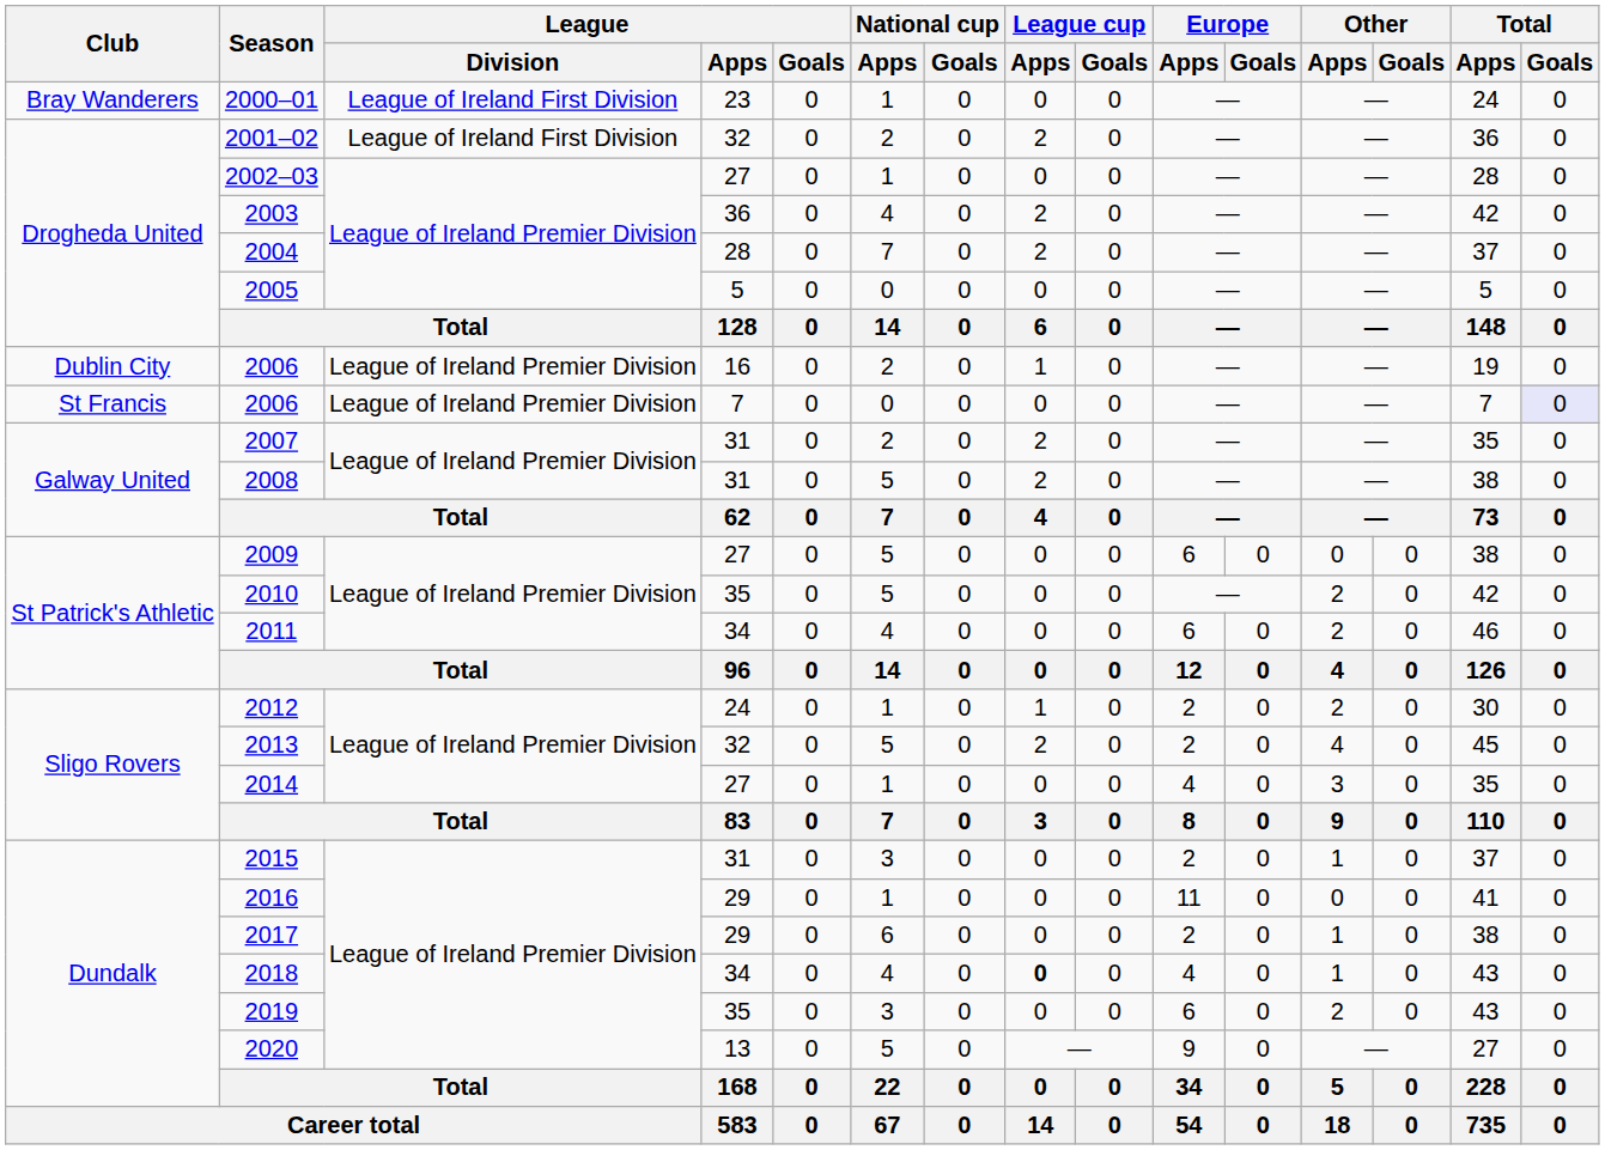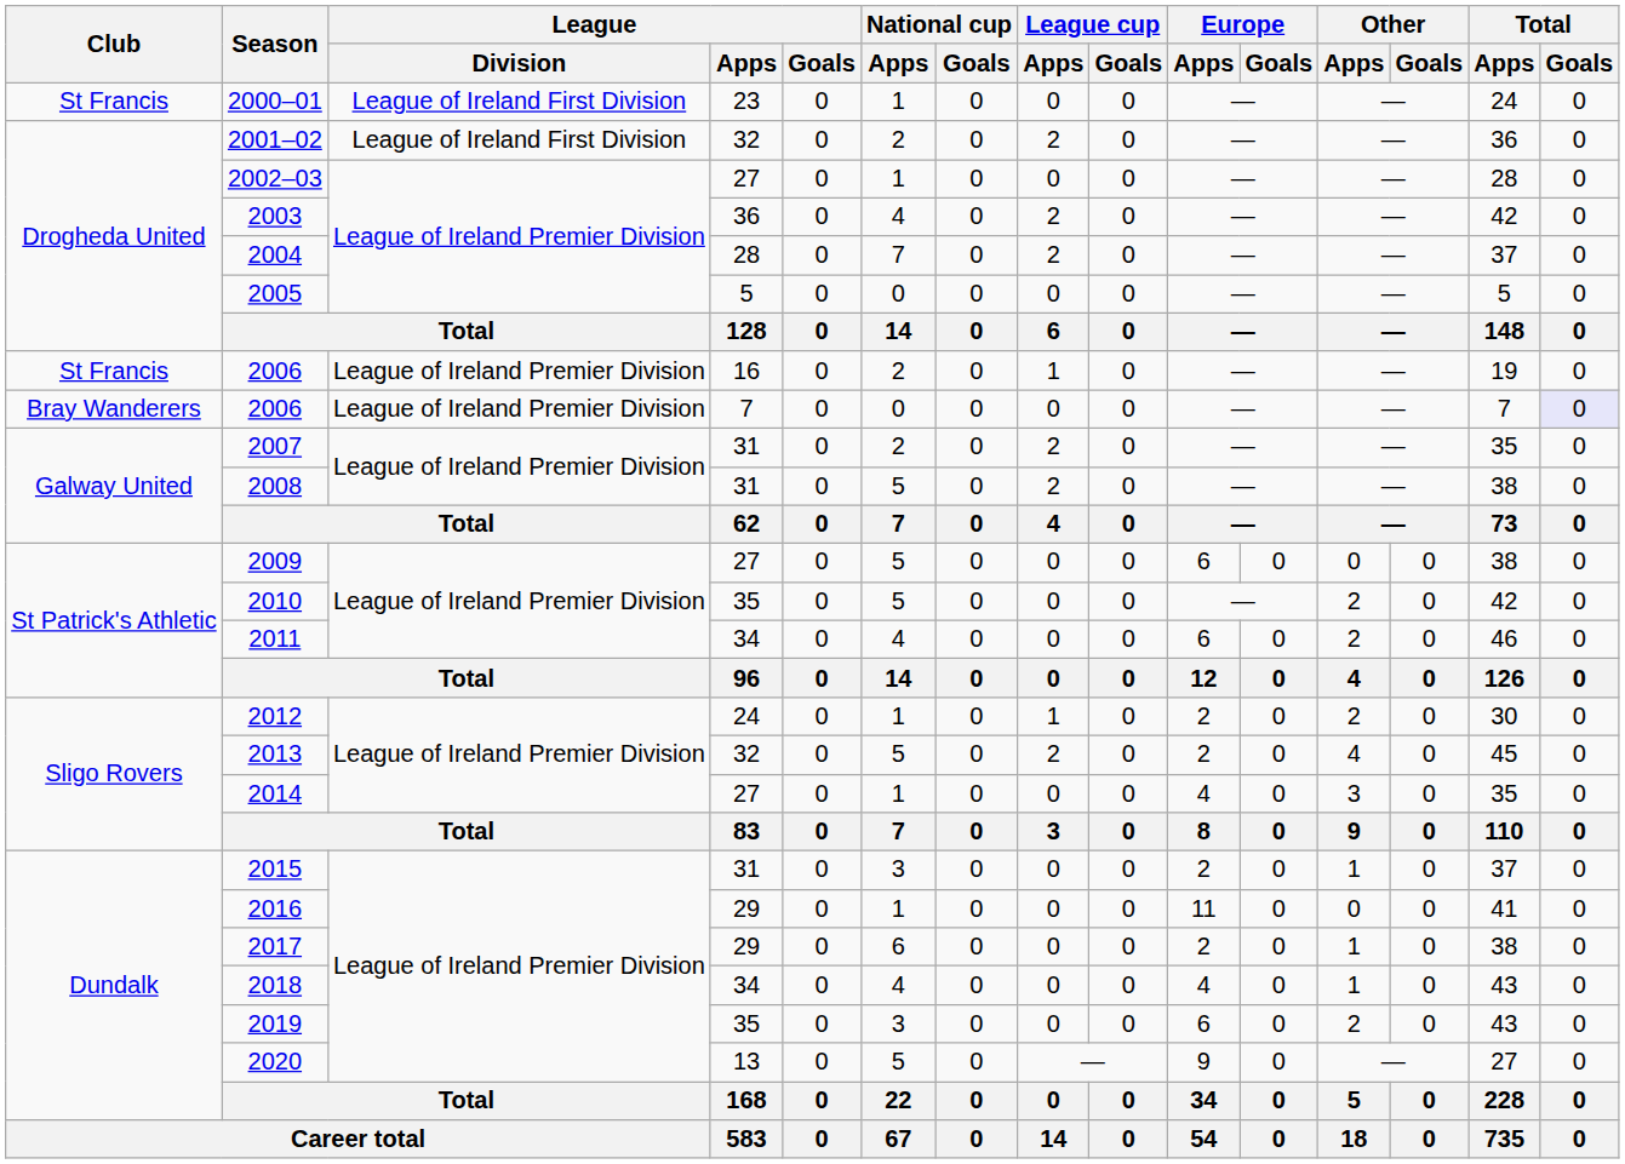2000–01 | Club: Bray Wanderers -> St Francis
2006 / 16 | Club: Dublin City -> St Francis
2006 / 7 | Club: St Francis -> Bray Wanderers
2018 | League cup / Apps: bold -> normal
